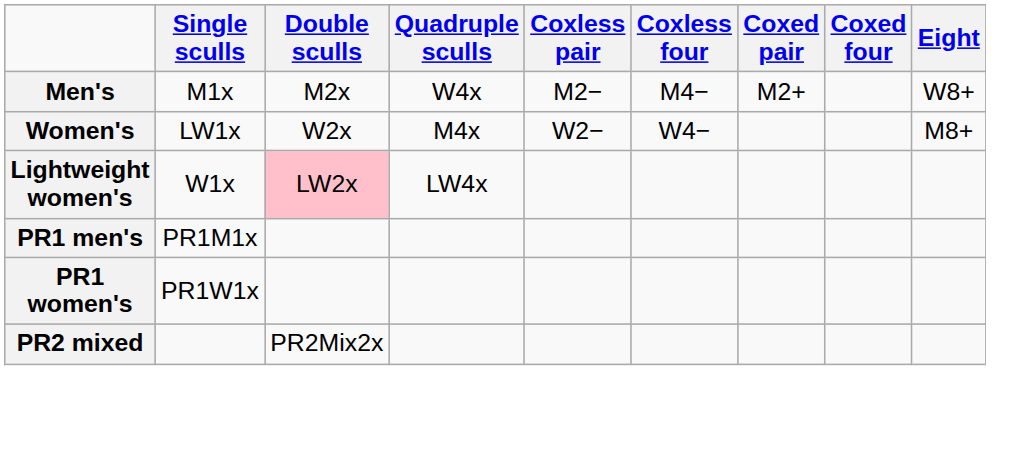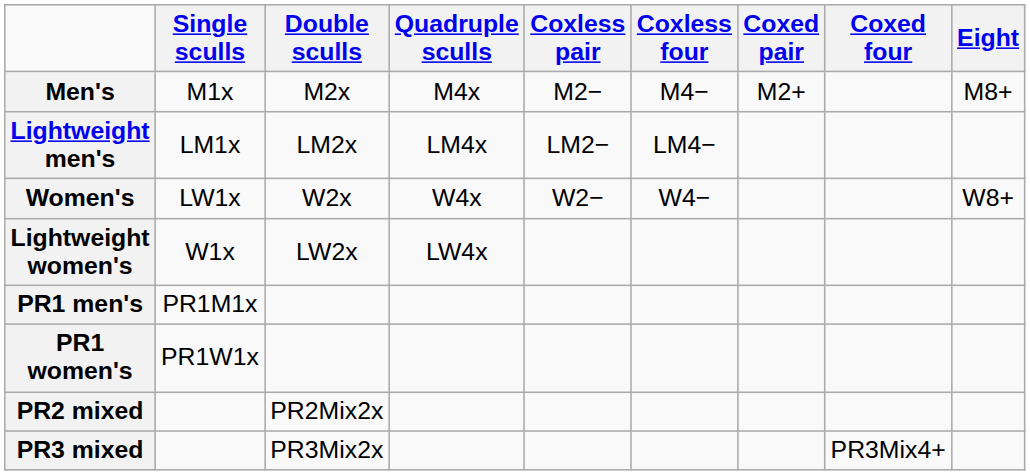Men's | Quadruple sculls: W4x -> M4x
Men's | Eight: W8+ -> M8+
+ row: Lightweight men's | LM1x | LM2x | LM4x | LM2− | LM4−
Women's | Quadruple sculls: M4x -> W4x
Women's | Eight: M8+ -> W8+
Lightweight women's | Double sculls: pink background -> no background
+ row: PR3 mixed | PR3Mix2x | PR3Mix4+
